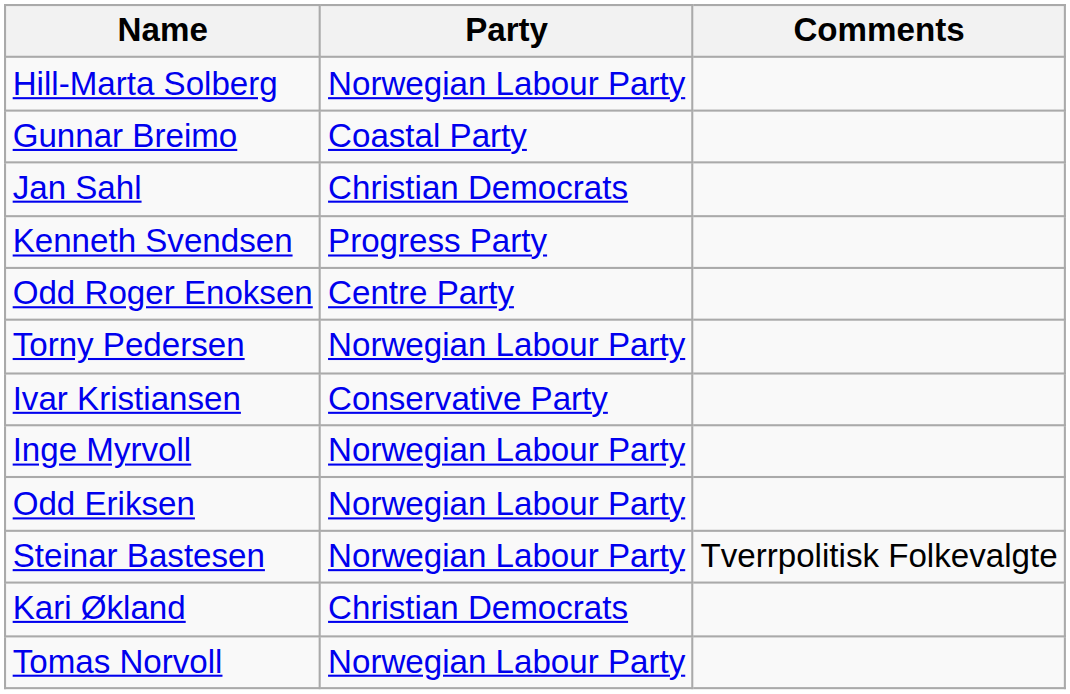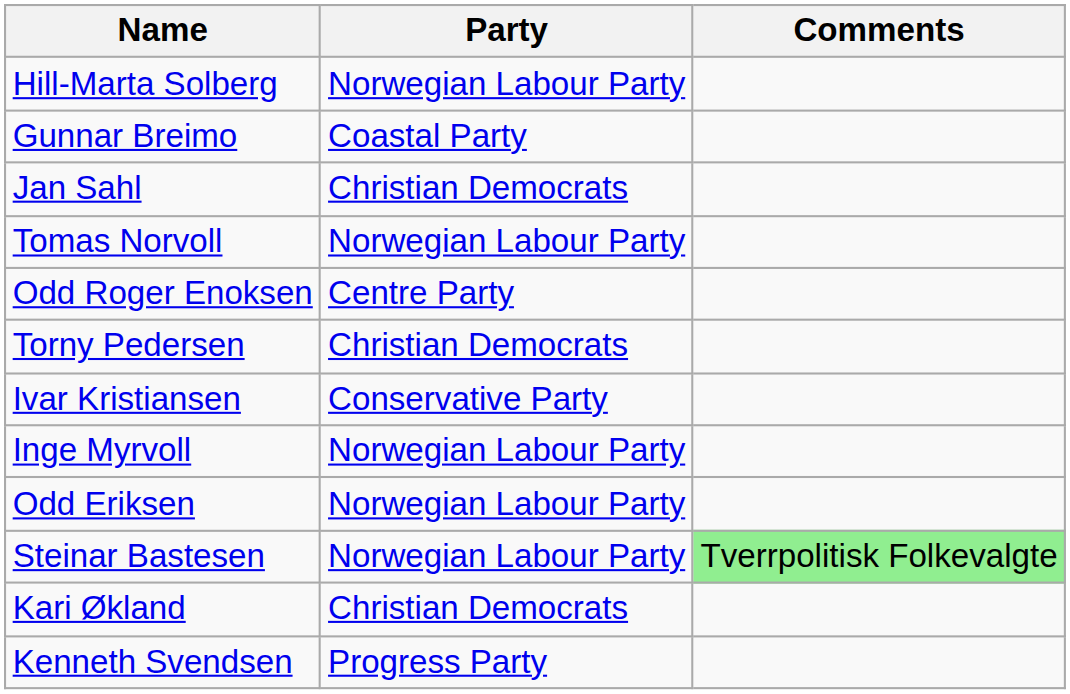rows swapped: Kenneth Svendsen <-> Tomas Norvoll
Torny Pedersen | Party: Norwegian Labour Party -> Christian Democrats
Steinar Bastesen | Comments: no background -> lightgreen background
